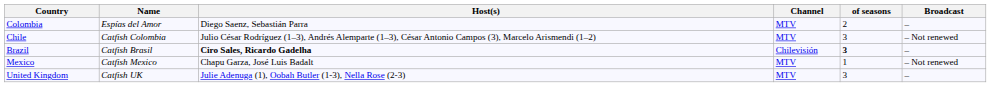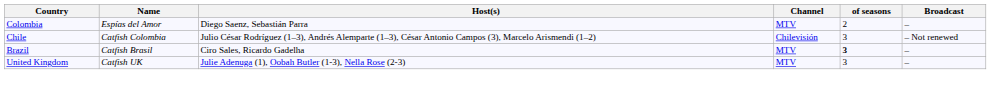Chile | Channel: MTV -> Chilevisión
Brazil | Host(s): bold -> normal
Brazil | Channel: Chilevisión -> MTV
- row: Mexico | Catfish Mexico | Chapu Garza, José Luis Badalt | MTV | 1 | – Not renewed
